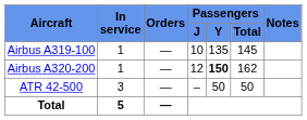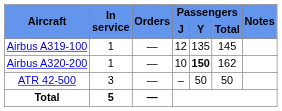Airbus A319-100 | Passengers / J: 10 -> 12
Airbus A320-200 | Passengers / J: 12 -> 10
